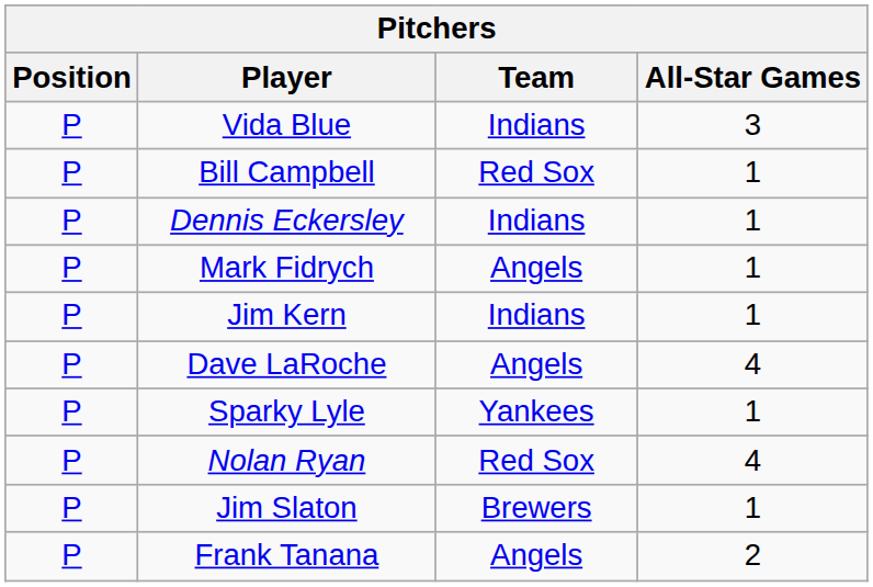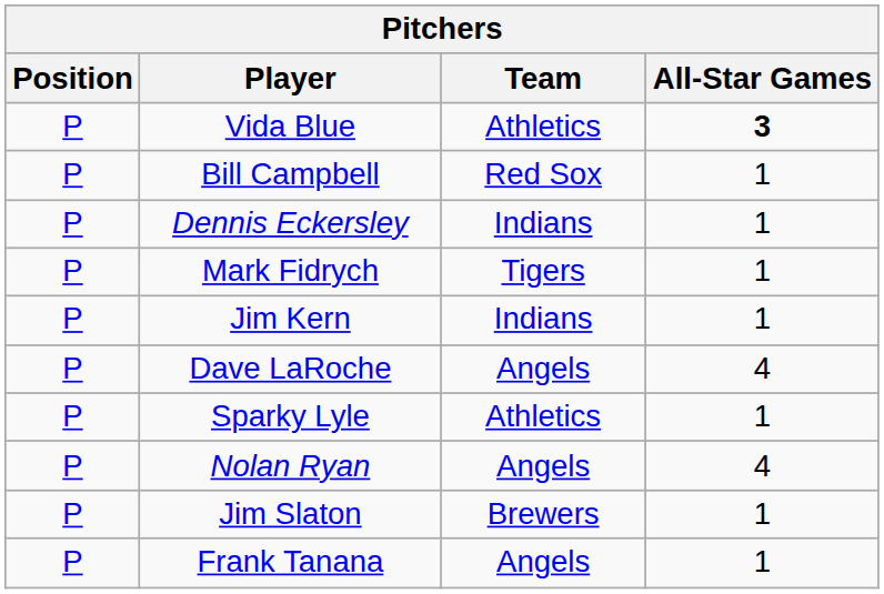Vida Blue | Team: Indians -> Athletics
Vida Blue | All-Star Games: normal -> bold
Mark Fidrych | Team: Angels -> Tigers
Sparky Lyle | Team: Yankees -> Athletics
Nolan Ryan | Team: Red Sox -> Angels
Frank Tanana | All-Star Games: 2 -> 1
